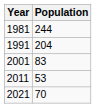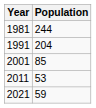2001 | Population: 83 -> 85
2021 | Population: 70 -> 59
